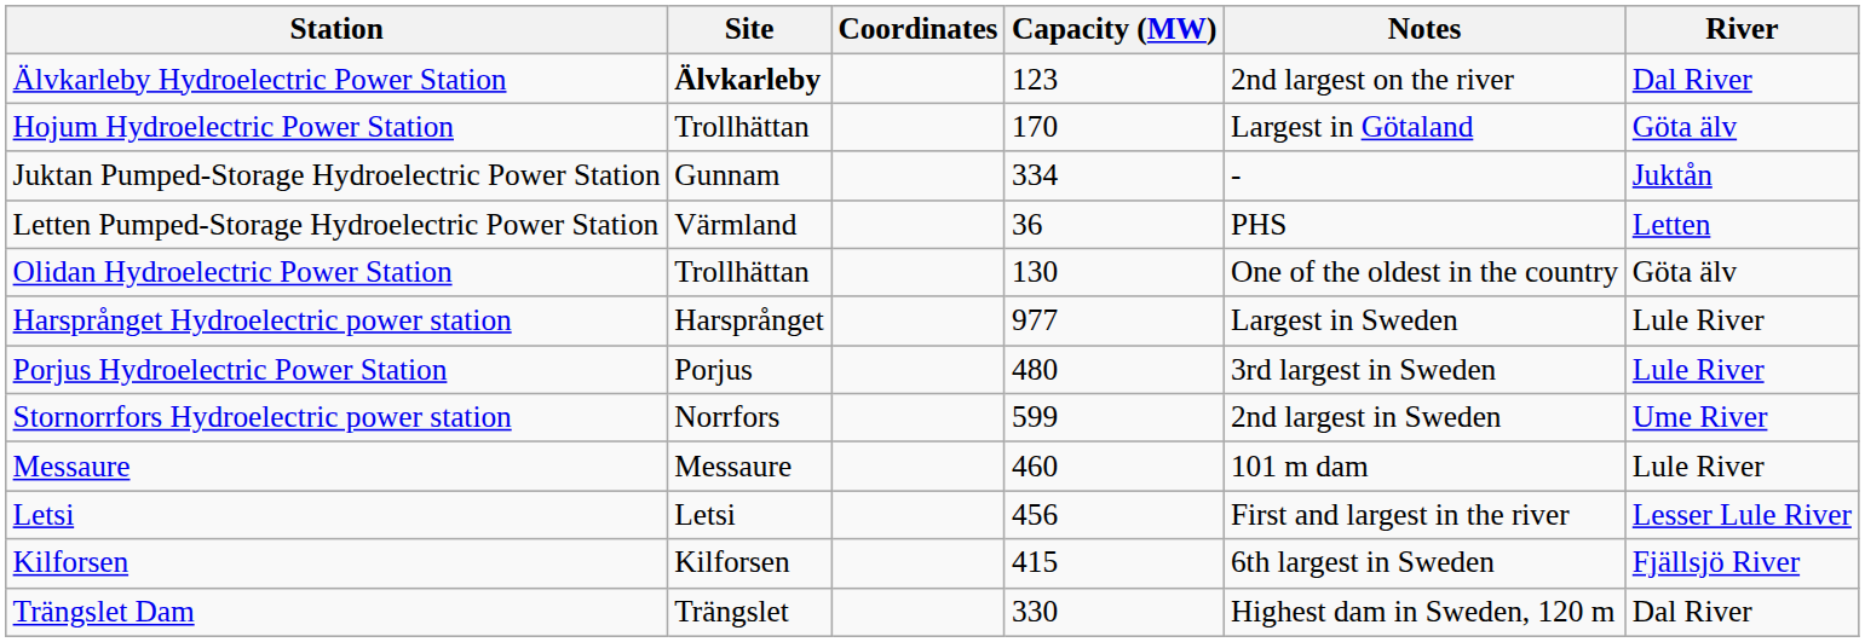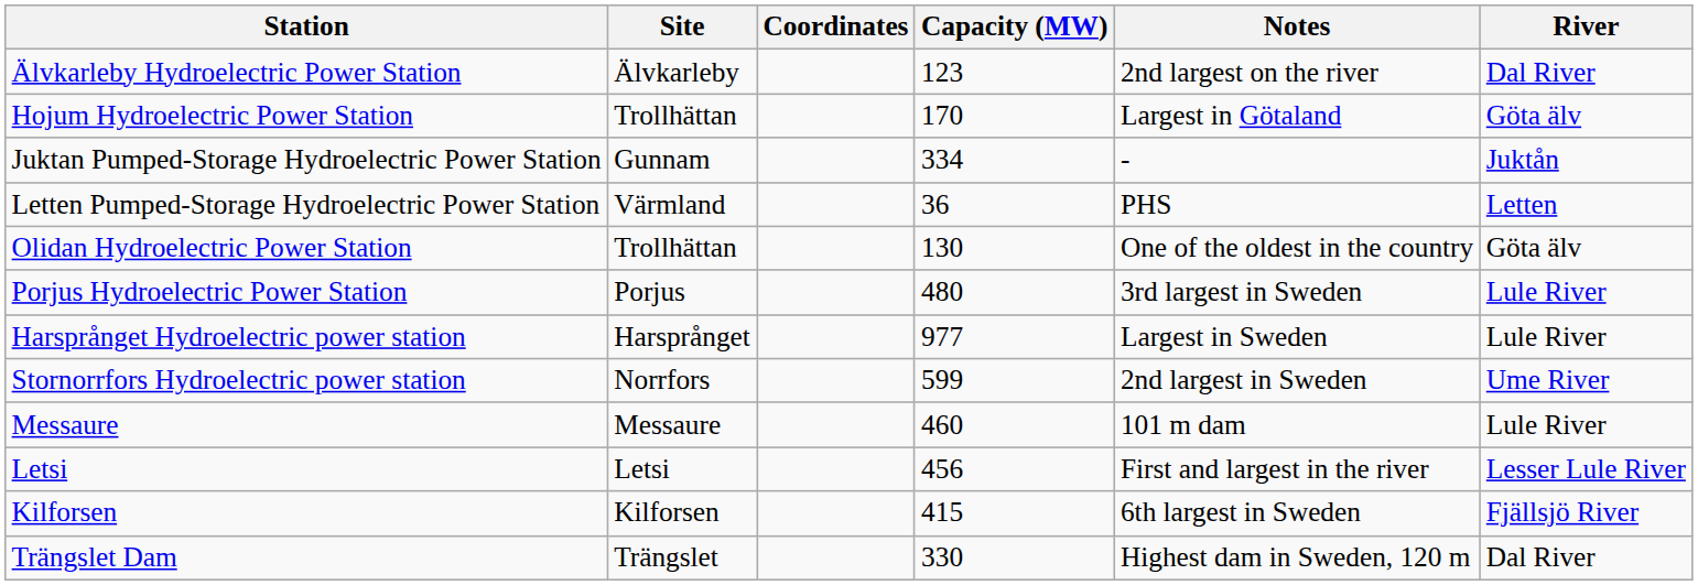Älvkarleby Hydroelectric Power Station | Site: bold -> normal
rows swapped: Porjus Hydroelectric Power Station <-> Harsprånget Hydroelectric power station
